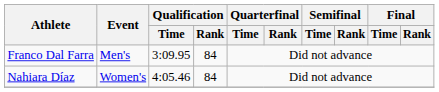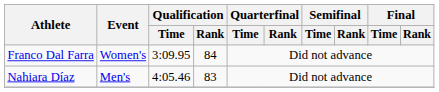Franco Dal Farra | Event: Men's -> Women's
Nahiara Díaz | Event: Women's -> Men's
Nahiara Díaz | Qualification / Rank: 84 -> 83
